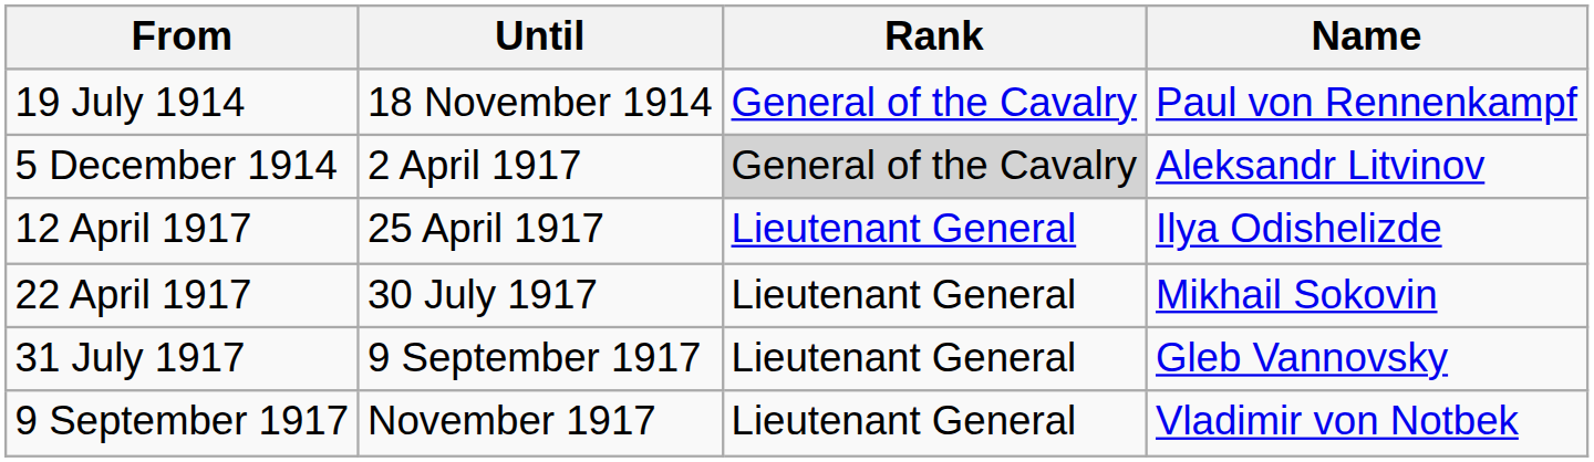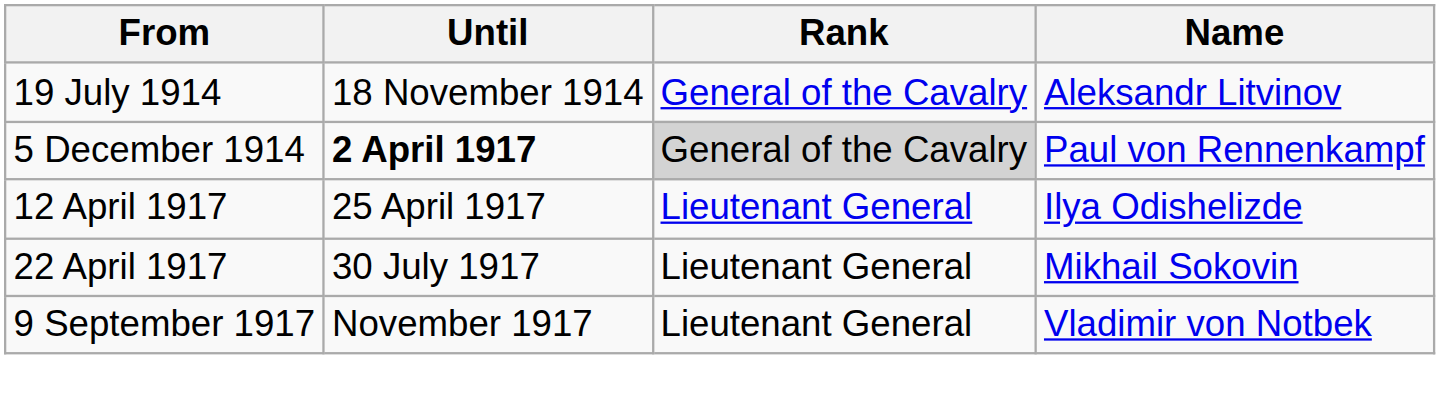19 July 1914 | Name: Paul von Rennenkampf -> Aleksandr Litvinov
5 December 1914 | Until: normal -> bold
5 December 1914 | Name: Aleksandr Litvinov -> Paul von Rennenkampf
- row: 31 July 1917 | 9 September 1917 | Lieutenant General | Gleb Vannovsky
